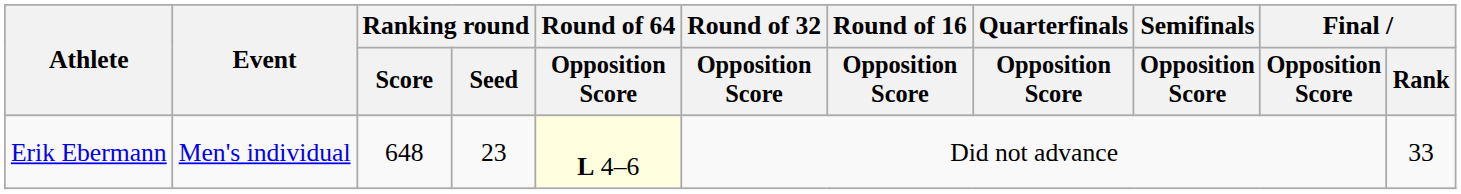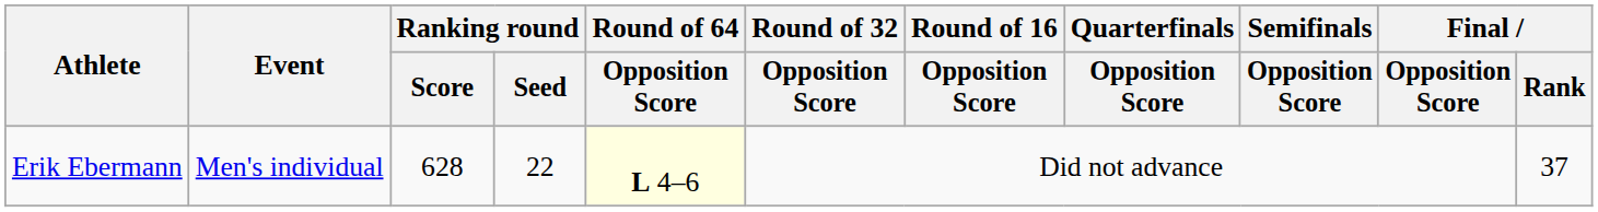Erik Ebermann | Ranking round / Score: 648 -> 628
Erik Ebermann | Ranking round / Seed: 23 -> 22
Erik Ebermann | Final / Rank: 33 -> 37
